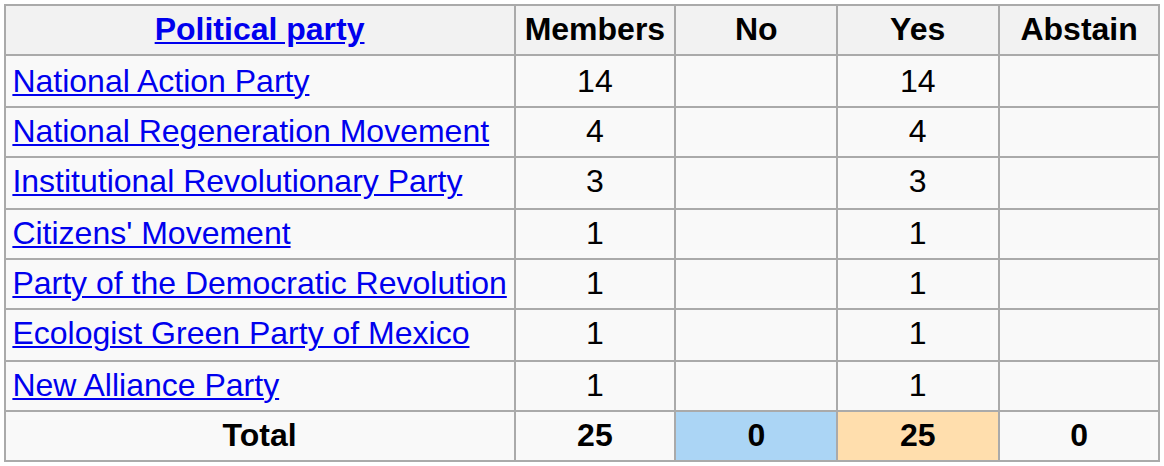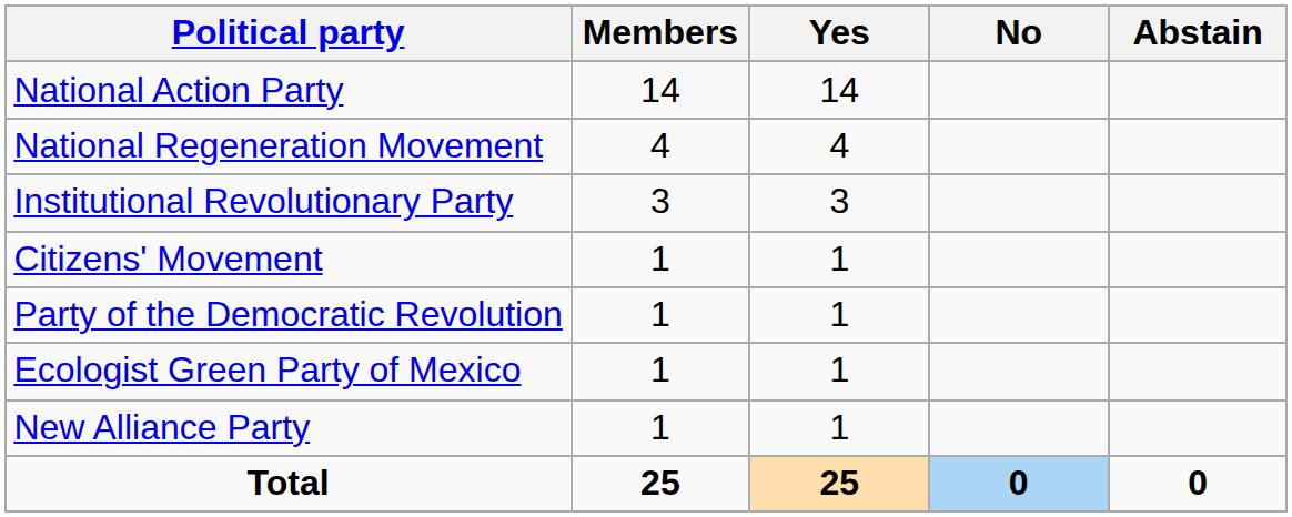columns swapped: Yes <-> No
